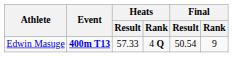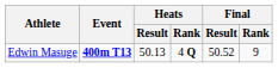Edwin Masuge | Heats / Result: 57.33 -> 50.13
Edwin Masuge | Final / Result: 50.54 -> 50.52
